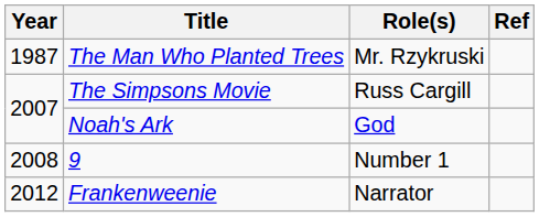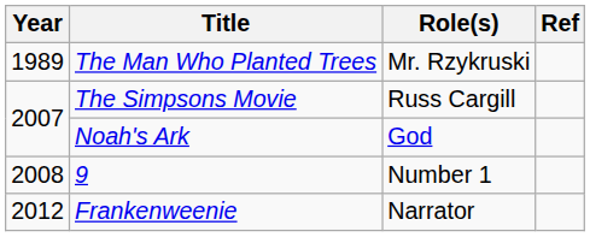The Man Who Planted Trees | Year: 1987 -> 1989
